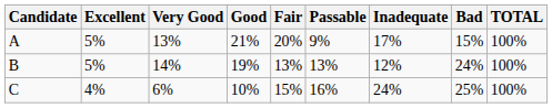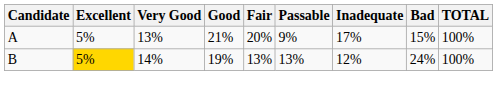B | Excellent: no background -> gold background
- row: C | 4% | 6% | 10% | 15% | 16% | 24% | 25% | 100%
